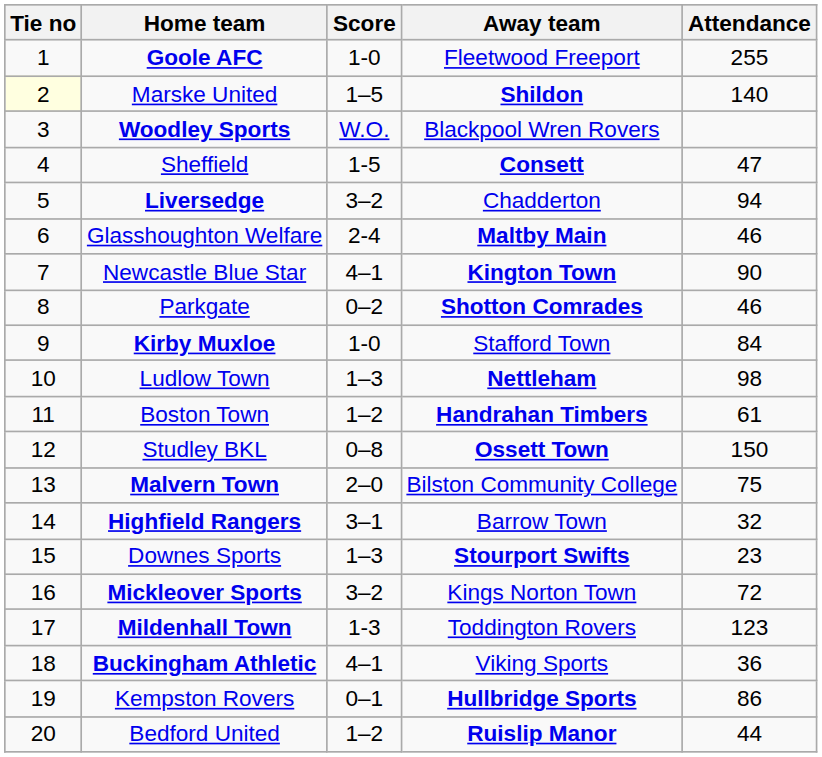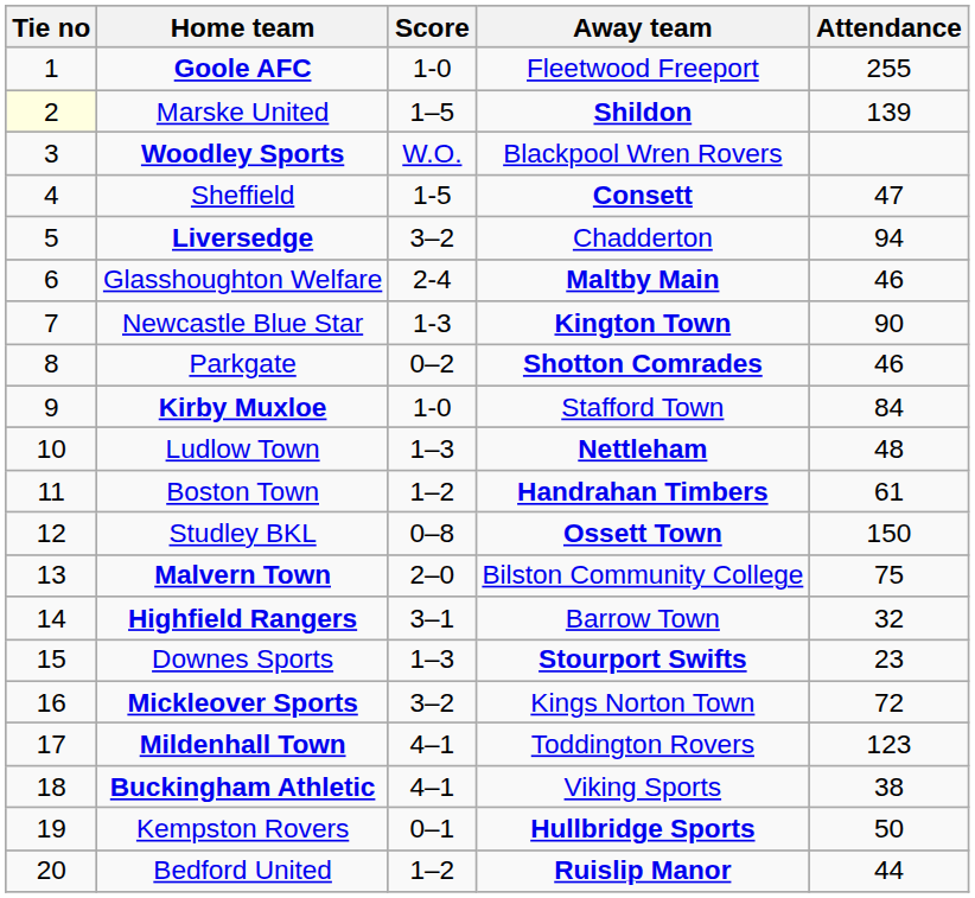Marske United | Attendance: 140 -> 139
Newcastle Blue Star | Score: 4–1 -> 1-3
Ludlow Town | Attendance: 98 -> 48
Mildenhall Town | Score: 1-3 -> 4–1
Buckingham Athletic | Attendance: 36 -> 38
Kempston Rovers | Attendance: 86 -> 50
